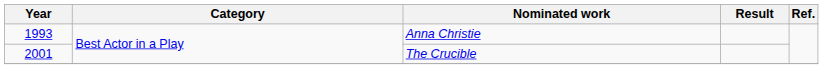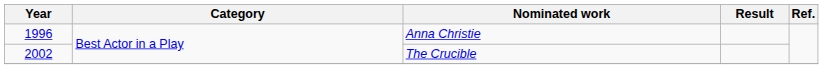Anna Christie | Year: 1993 -> 1996
The Crucible | Year: 2001 -> 2002
